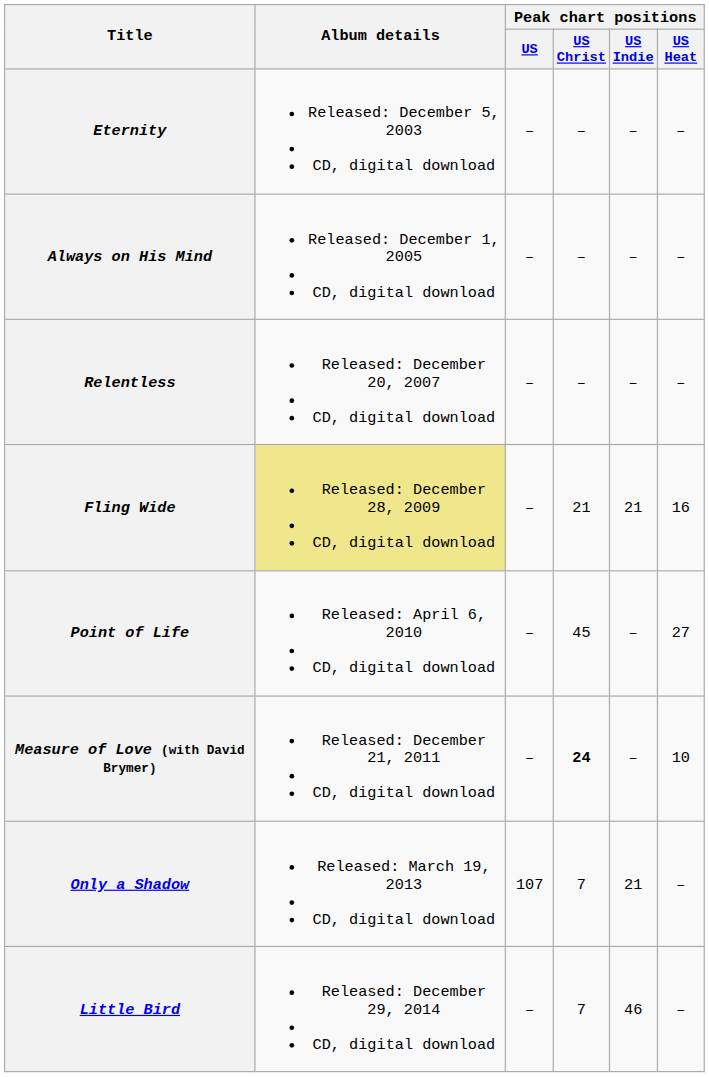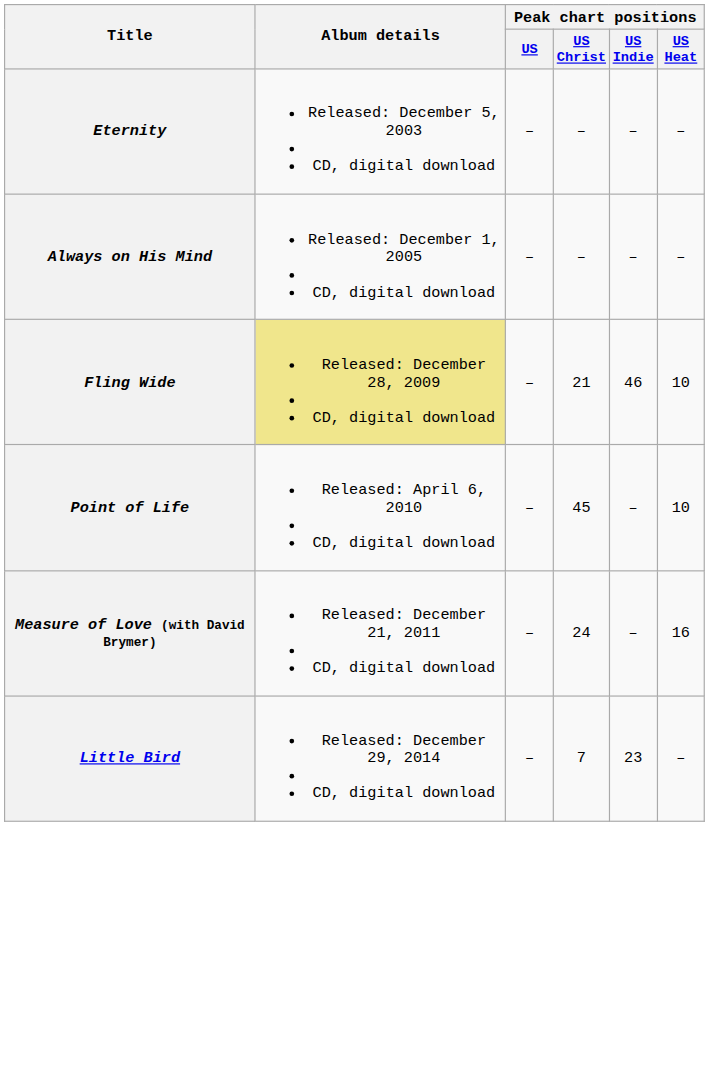- row: Relentless | Released: December 20, 2007 CD, digital download | – | – | – | –
Fling Wide | Peak chart positions / US Indie: 21 -> 46
Fling Wide | Peak chart positions / US Heat: 16 -> 10
Point of Life | Peak chart positions / US Heat: 27 -> 10
Measure of Love (with David Brymer) | Peak chart positions / US Christ: bold -> normal
Measure of Love (with David Brymer) | Peak chart positions / US Heat: 10 -> 16
- row: Only a Shadow | Released: March 19, 2013 CD, digital download | 107 | 7 | 21 | –
Little Bird | Peak chart positions / US Indie: 46 -> 23
